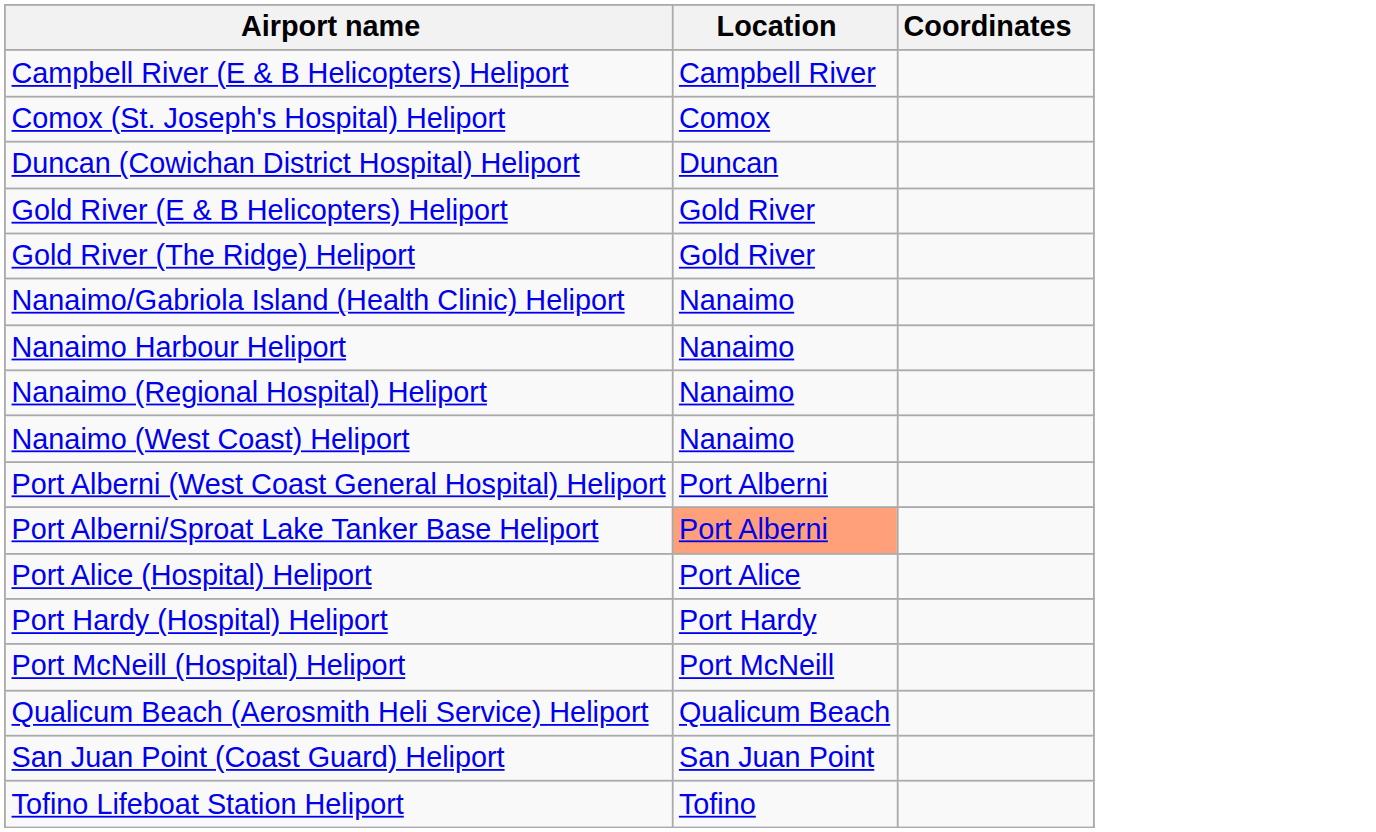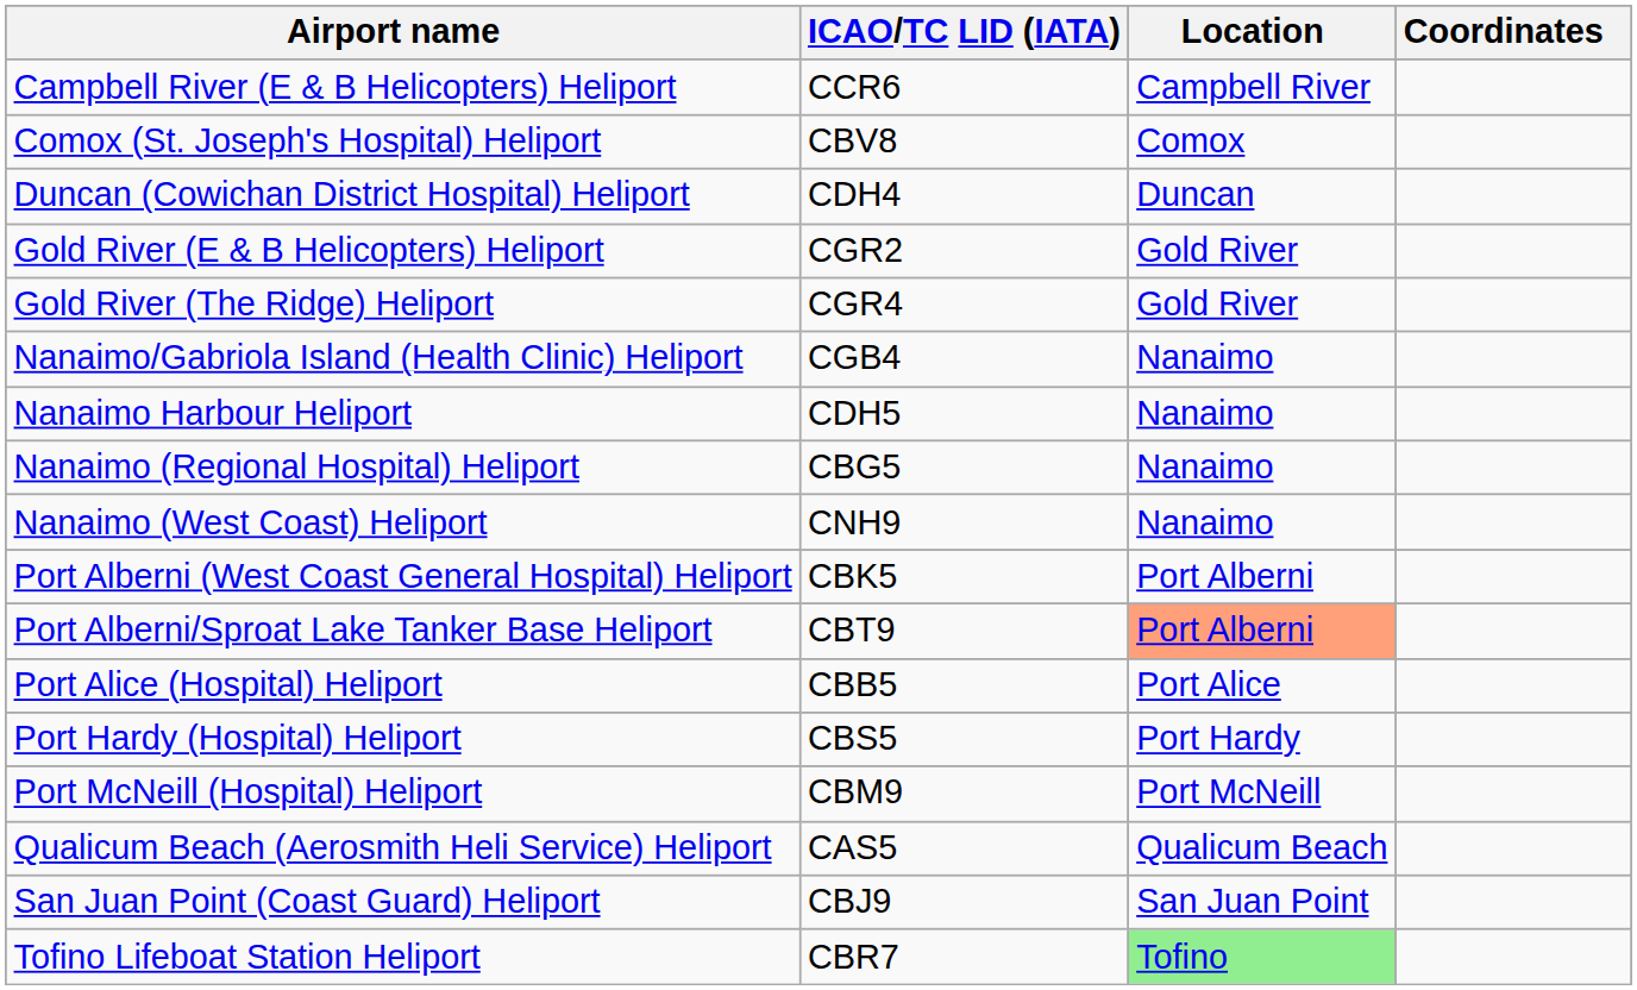+ column: ICAO/TC LID (IATA) | CCR6 | CBV8 | CDH4 | CGR2 | CGR4 | CGB4 | CDH5 | CBG5 | CNH9 | CBK5 | CBT9 | CBB5 | CBS5 | CBM9 | CAS5 | CBJ9 | CBR7
Tofino Lifeboat Station Heliport | Location: no background -> lightgreen background
